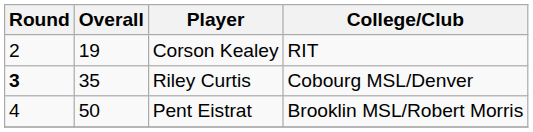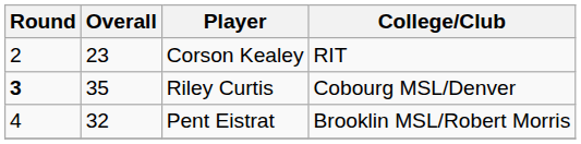Corson Kealey | Overall: 19 -> 23
Pent Eistrat | Overall: 50 -> 32
